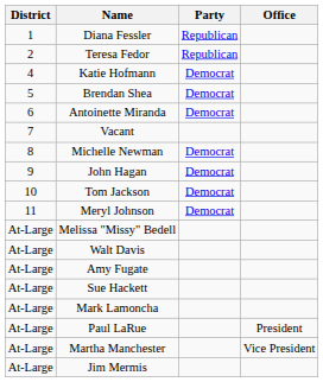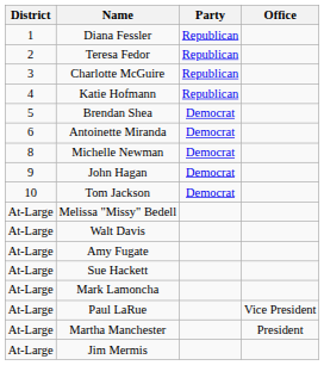+ row: 3 | Charlotte McGuire | Republican
Katie Hofmann | Party: Democrat -> Republican
- row: 7 | Vacant
- row: 11 | Meryl Johnson | Democrat
Paul LaRue | Office: President -> Vice President
Martha Manchester | Office: Vice President -> President
